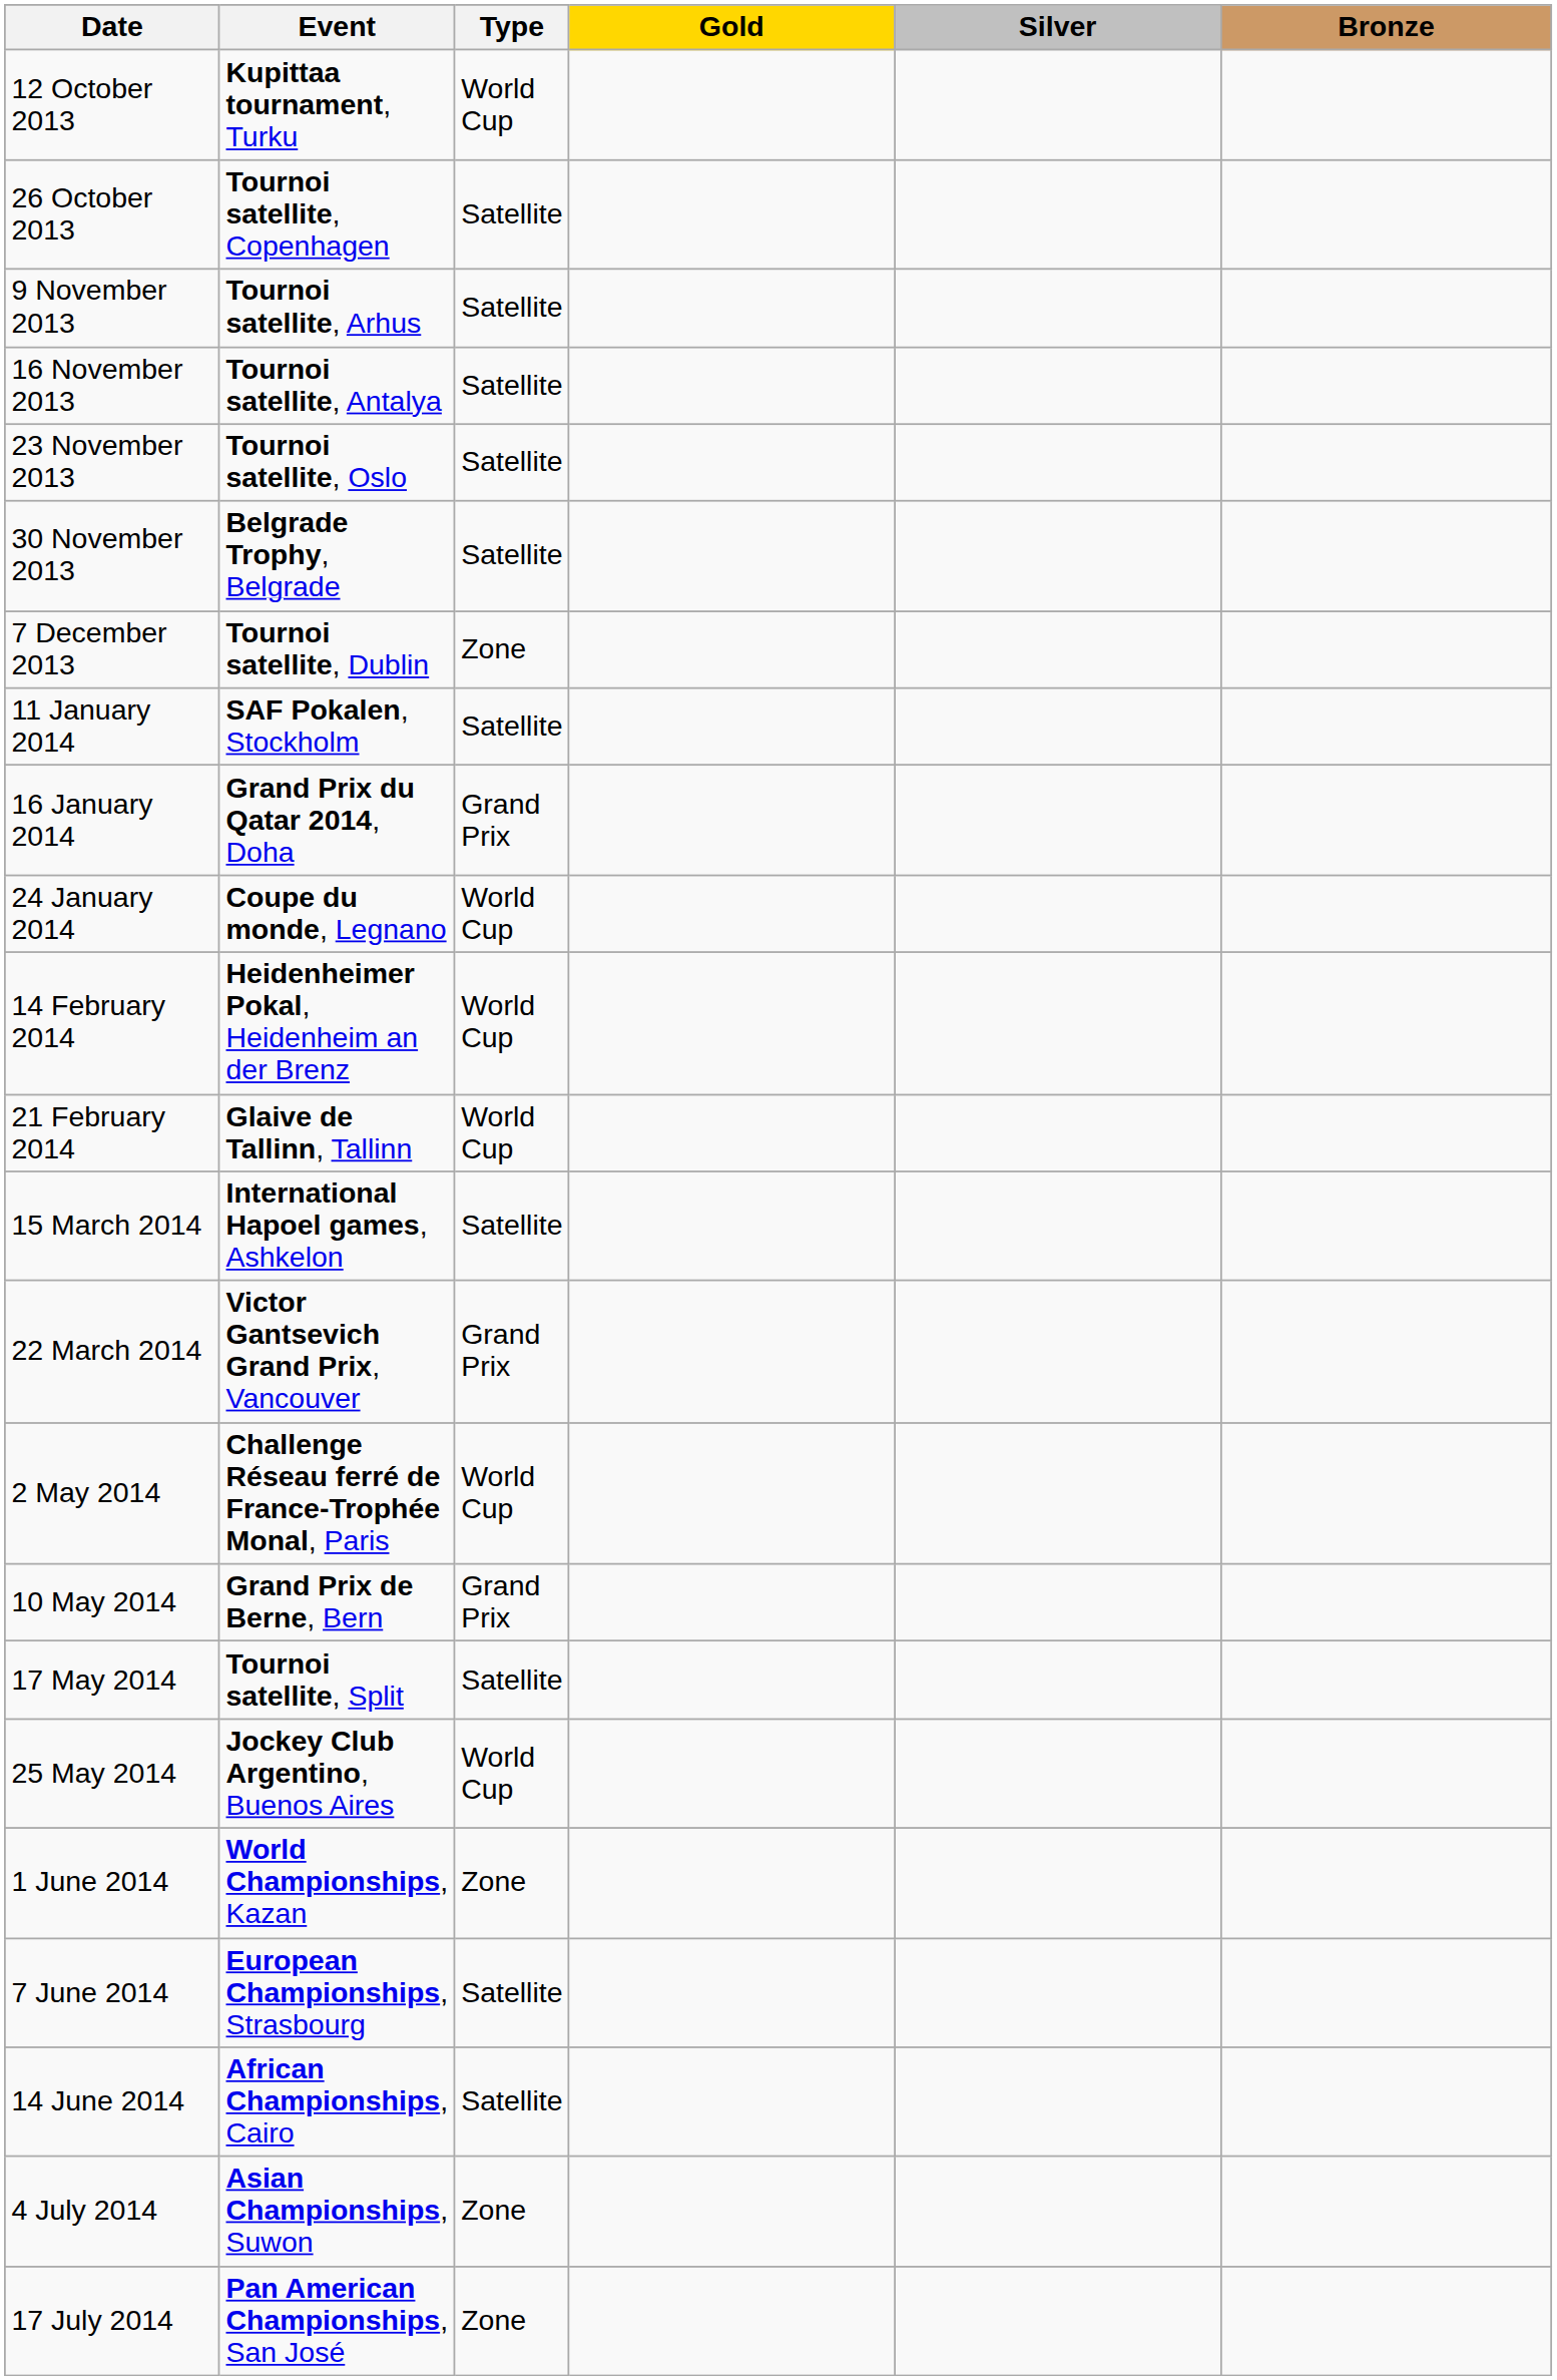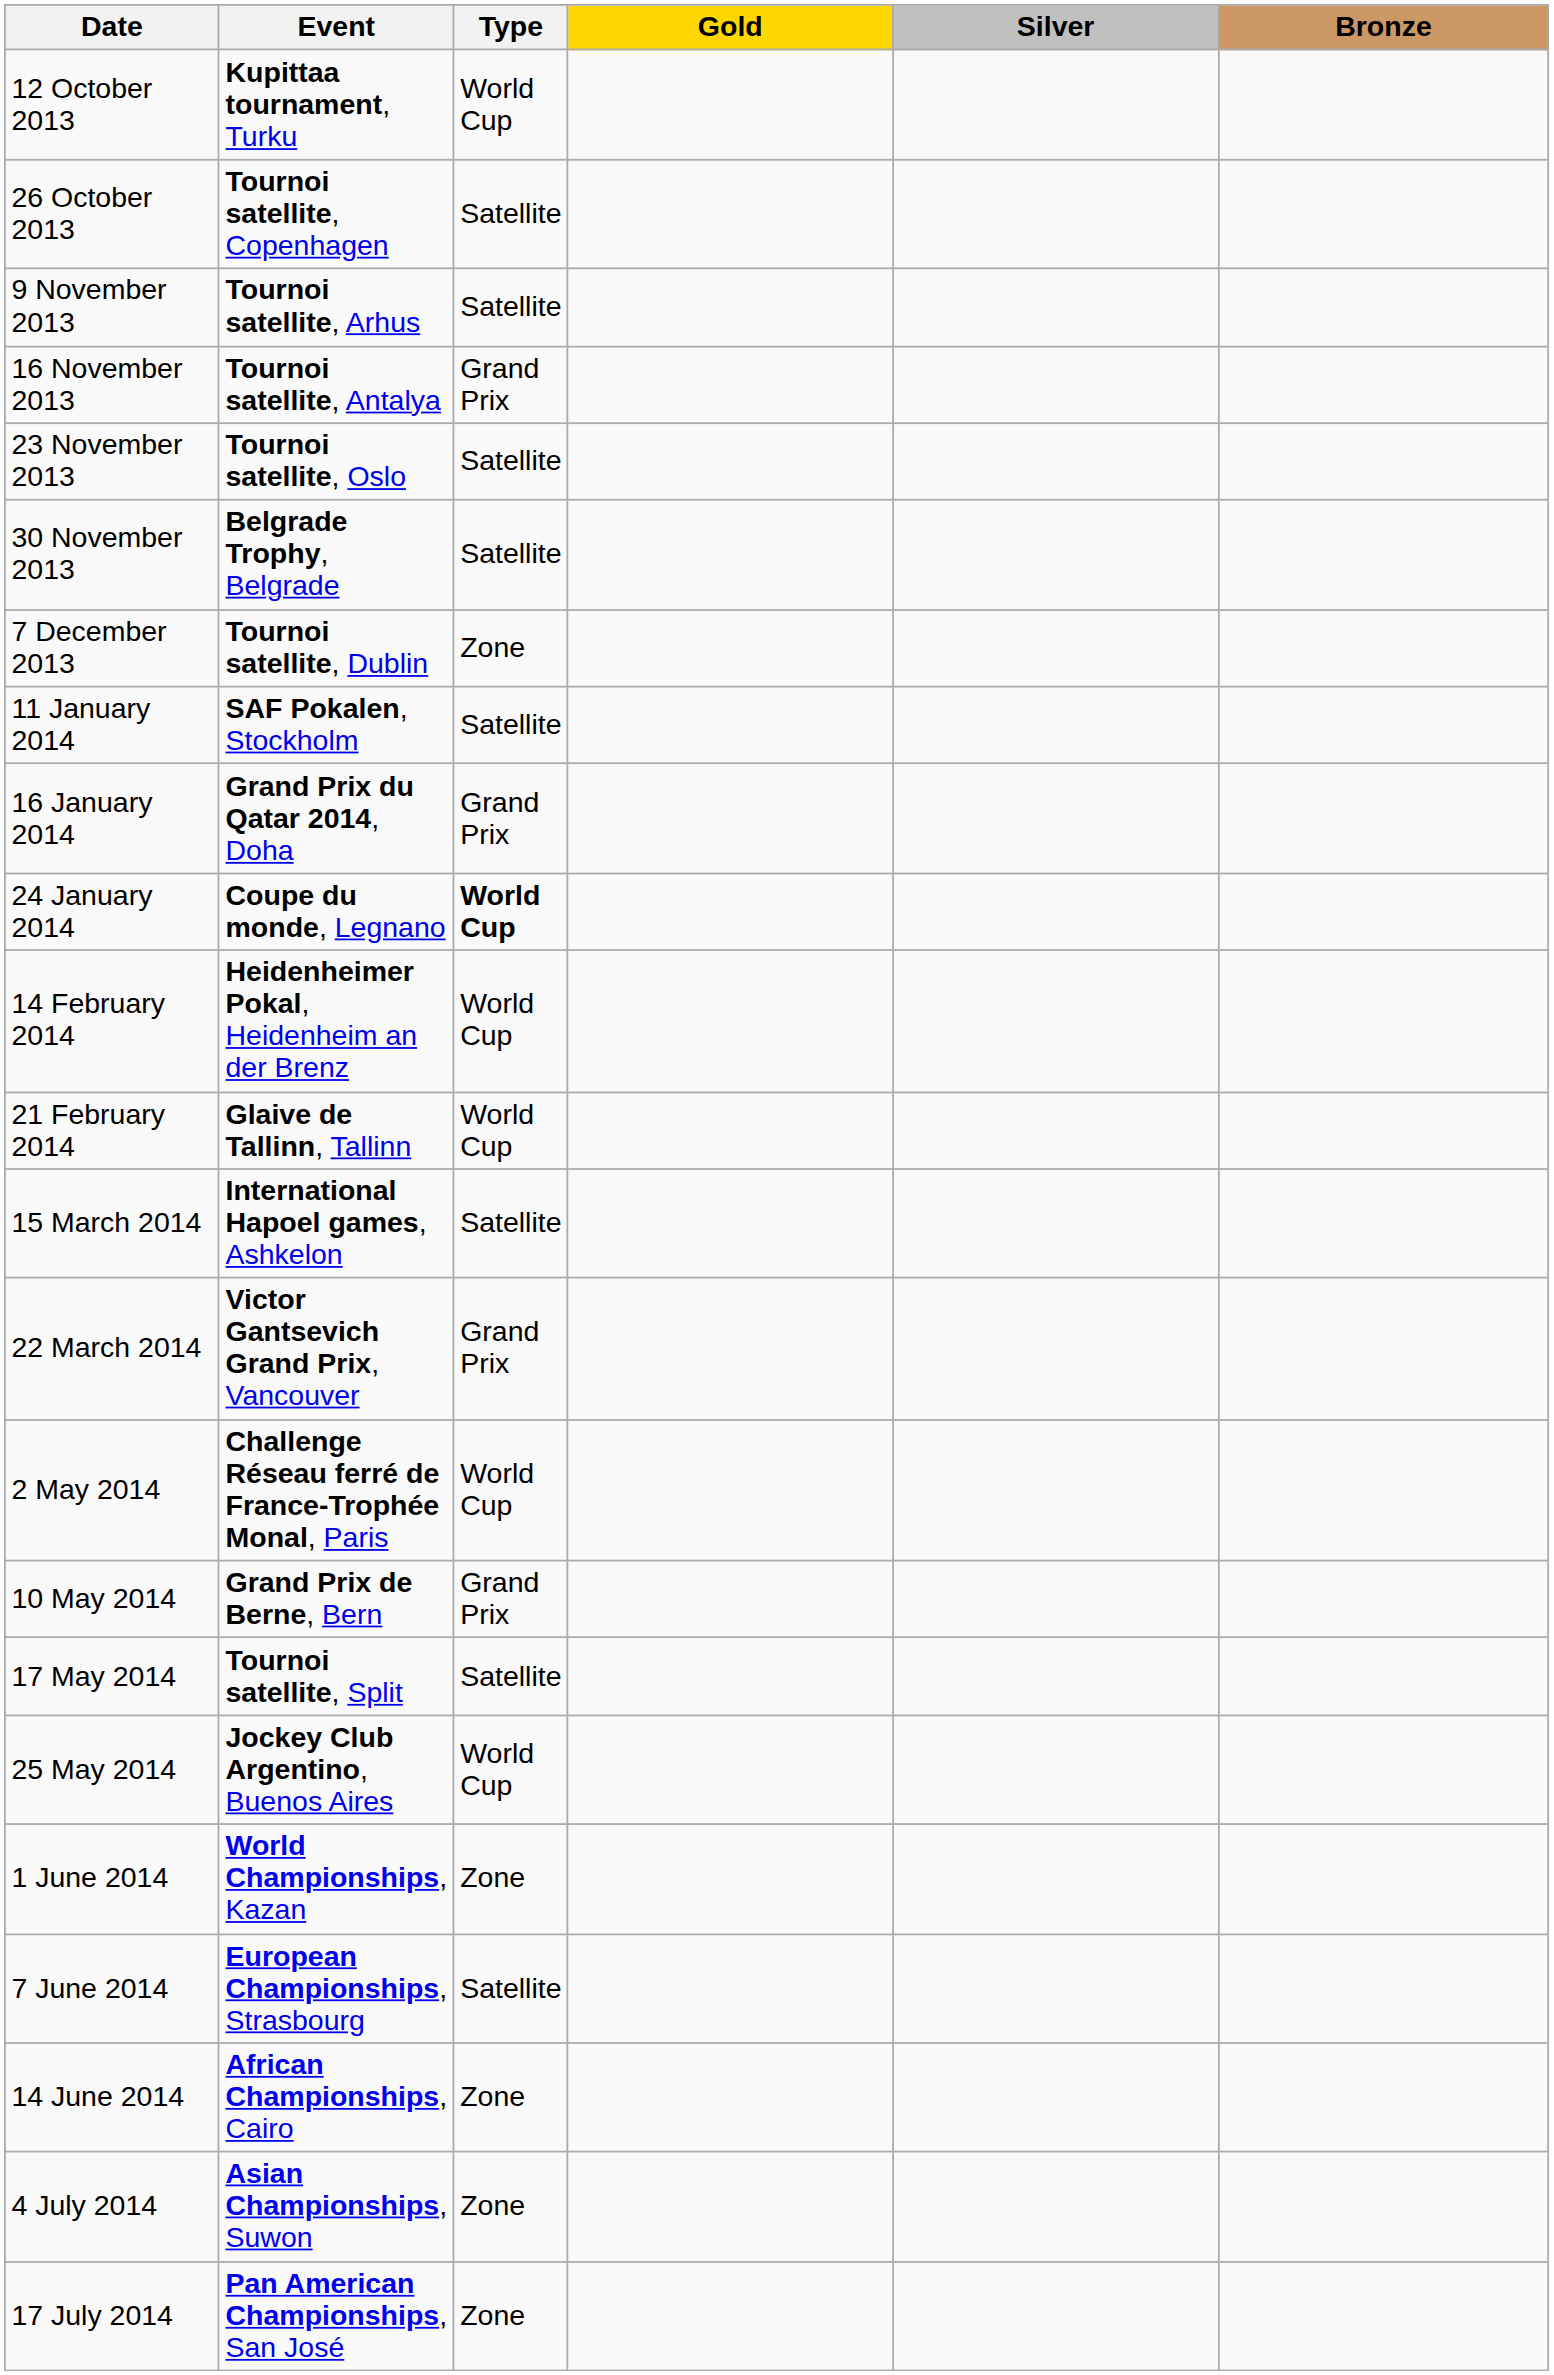16 November 2013 | Type: Satellite -> Grand Prix
24 January 2014 | Type: normal -> bold
14 June 2014 | Type: Satellite -> Zone
